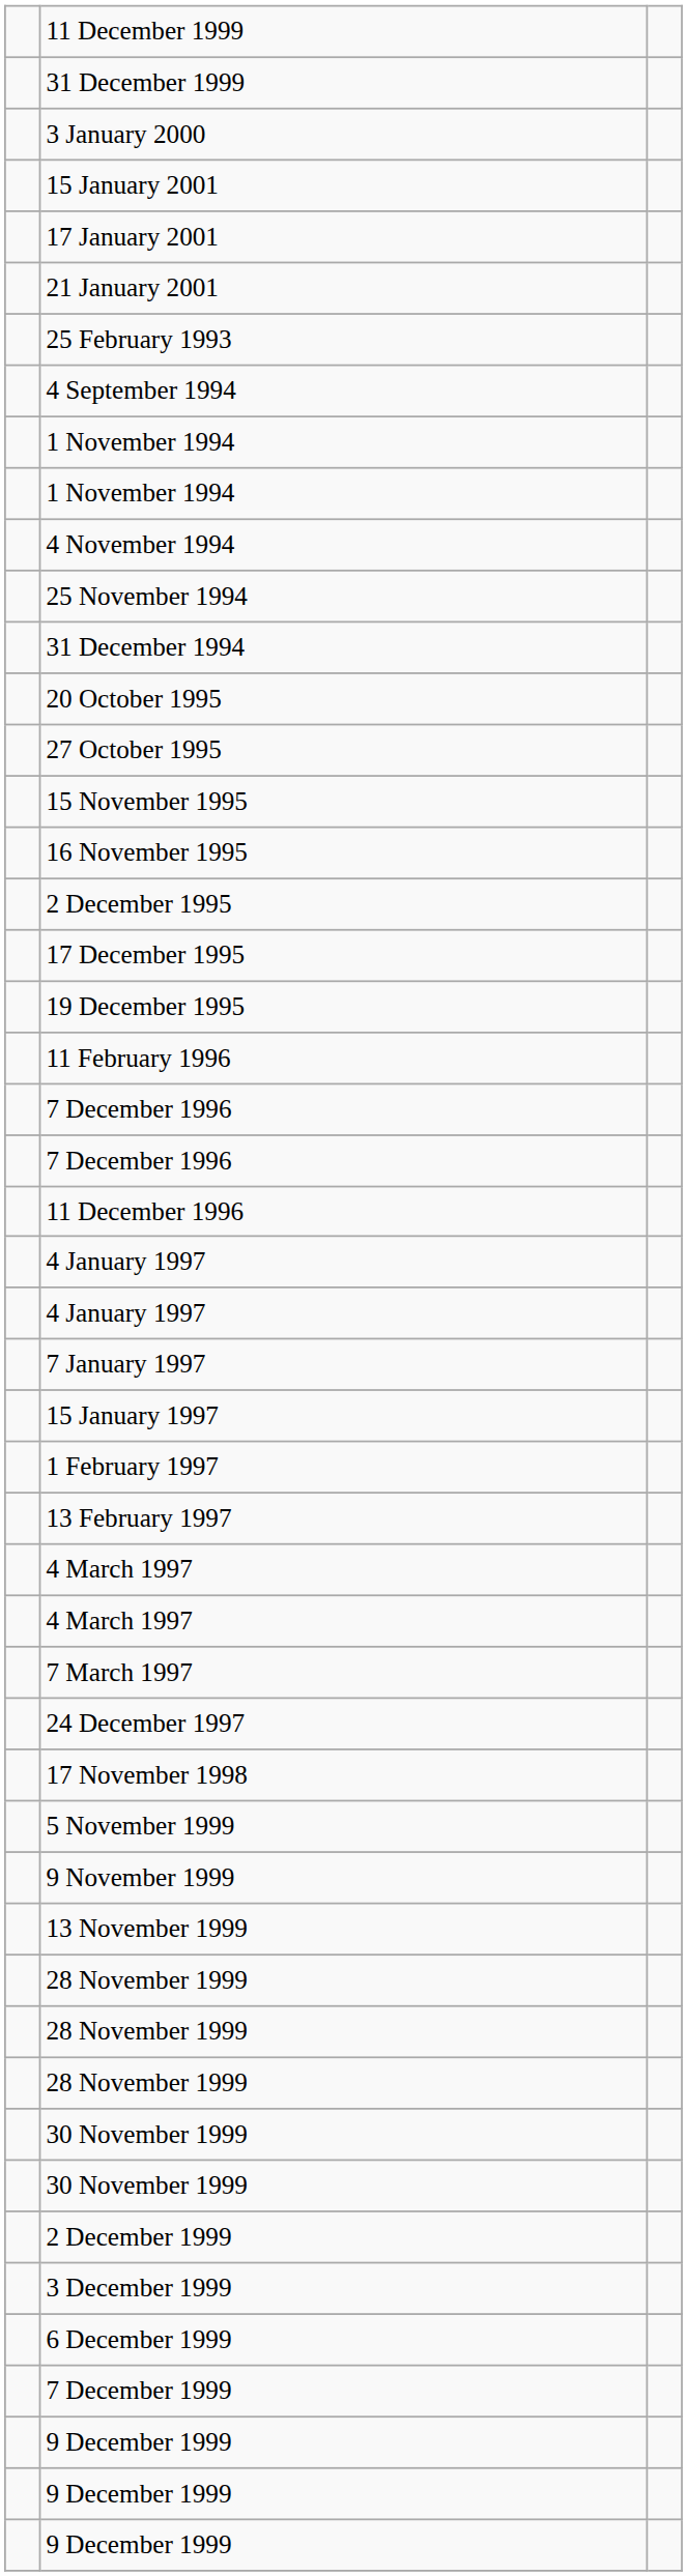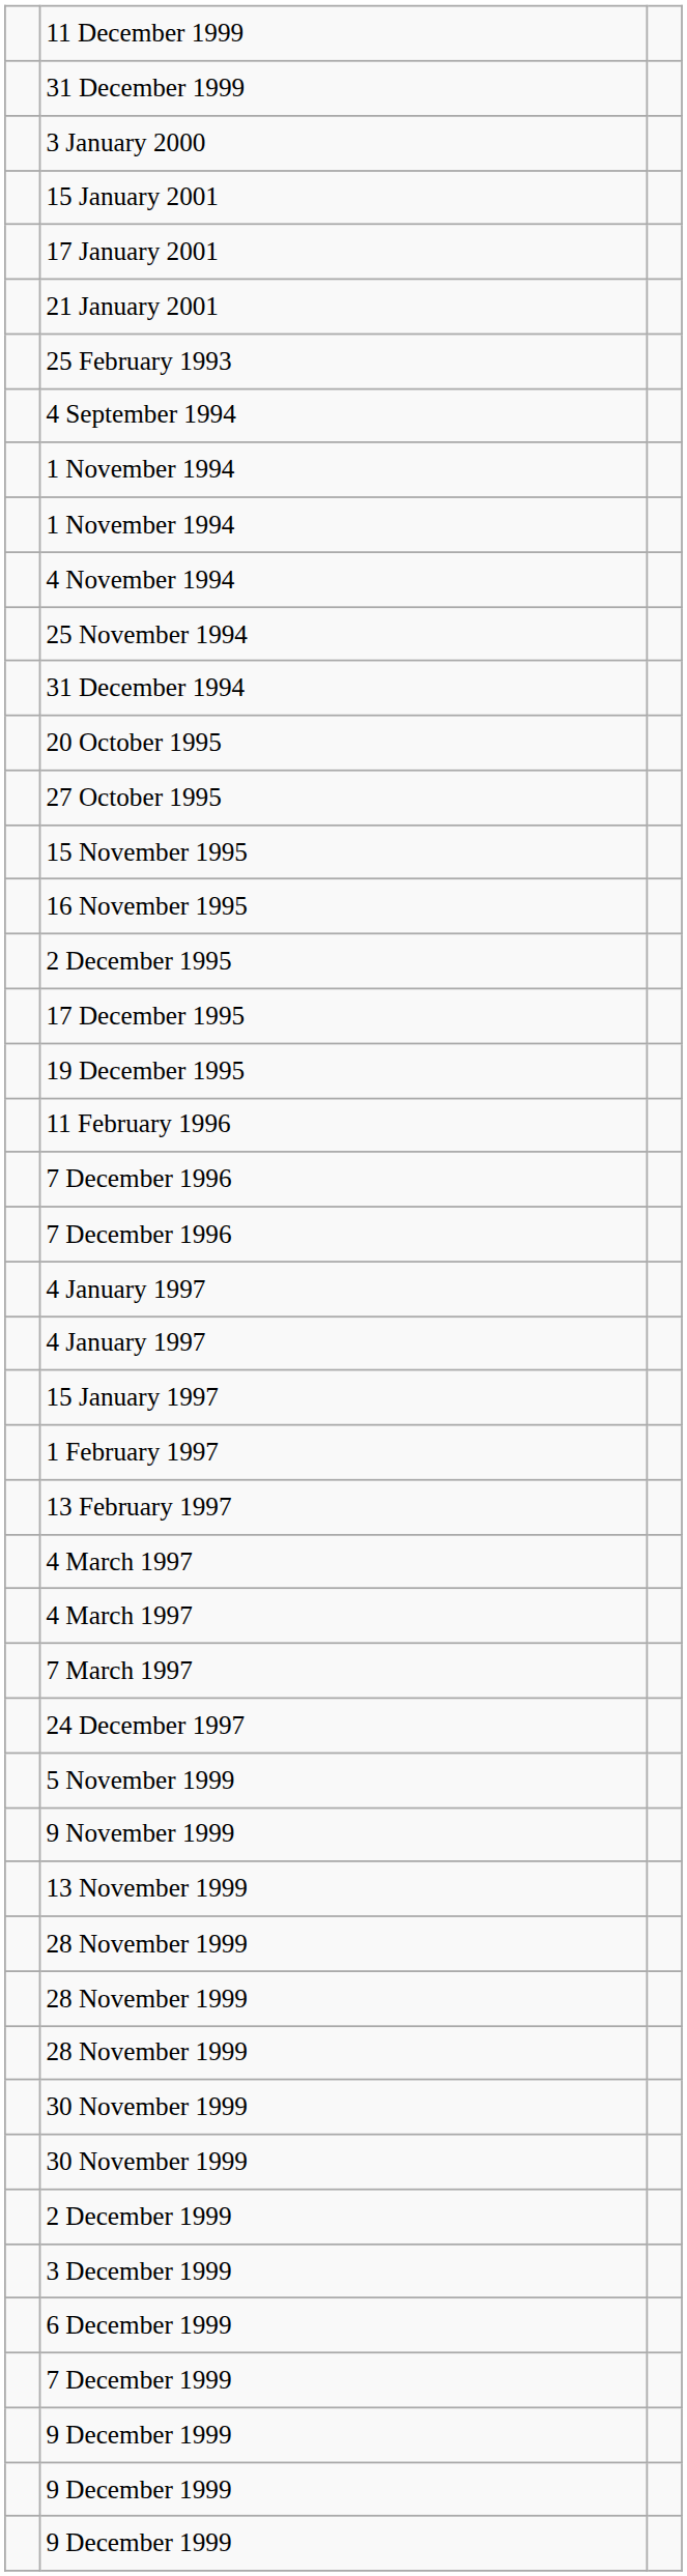- row: 11 December 1996
- row: 7 January 1997
- row: 17 November 1998
